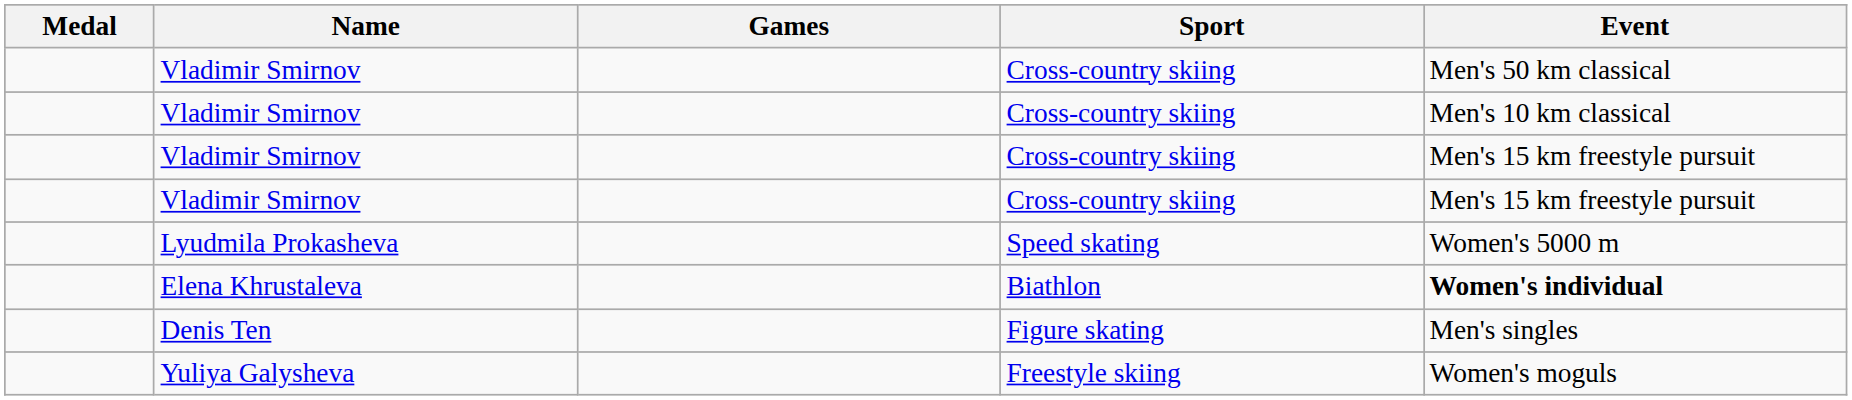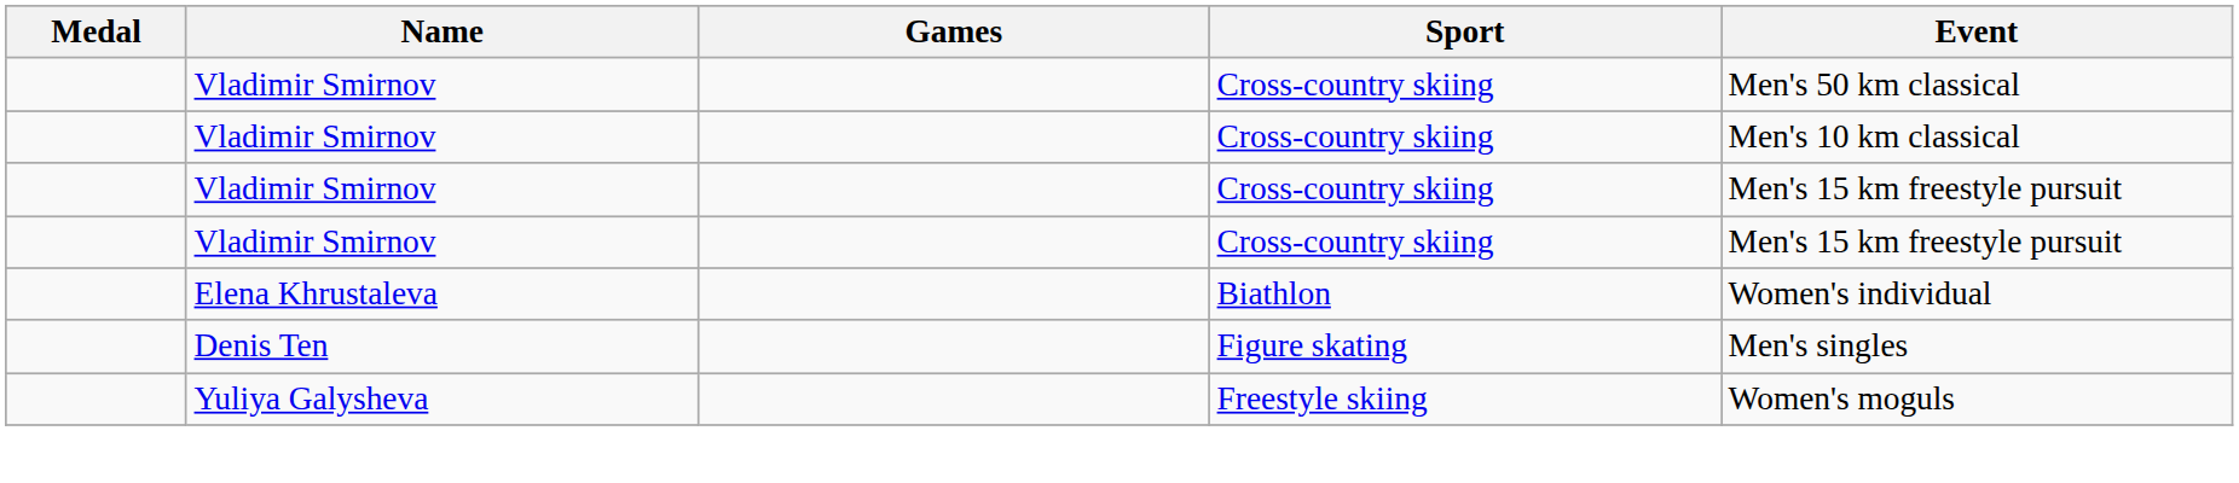- row: Lyudmila Prokasheva | Speed skating | Women's 5000 m
Elena Khrustaleva | Event: bold -> normal
